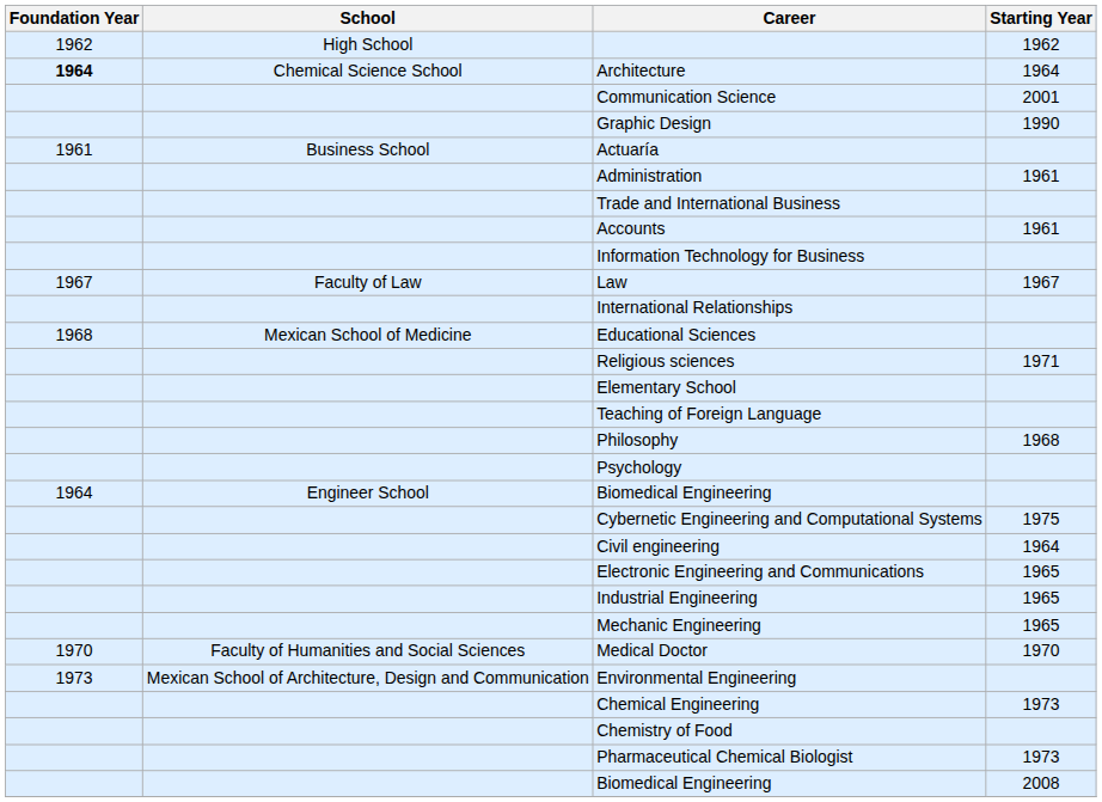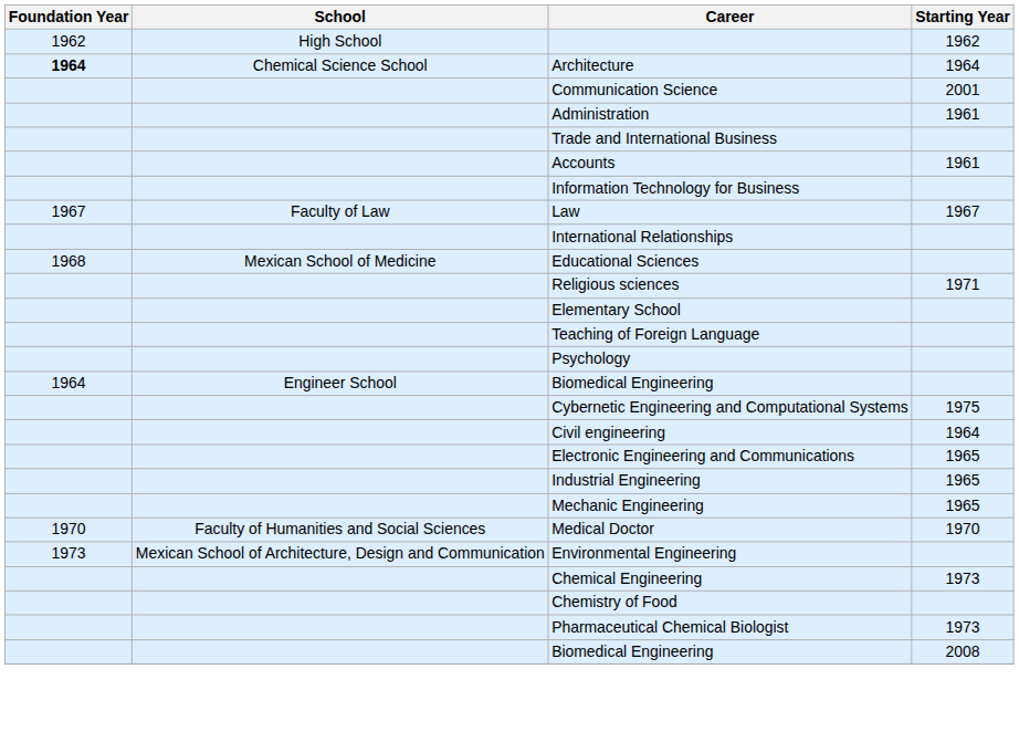- row: Graphic Design | 1990
- row: 1961 | Business School | Actuaría
- row: Philosophy | 1968
